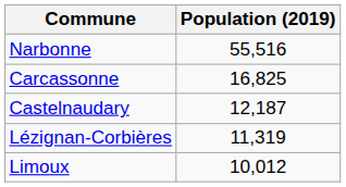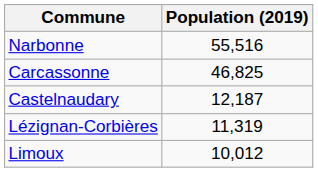Carcassonne | Population (2019): 16,825 -> 46,825
